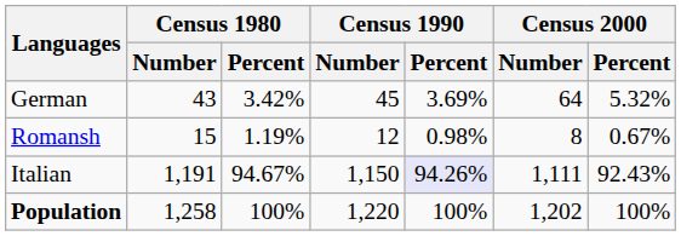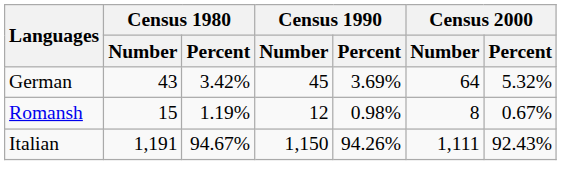Italian | Census 1990 / Percent: lavender background -> no background
- row: Population | 1,258 | 100% | 1,220 | 100% | 1,202 | 100%
